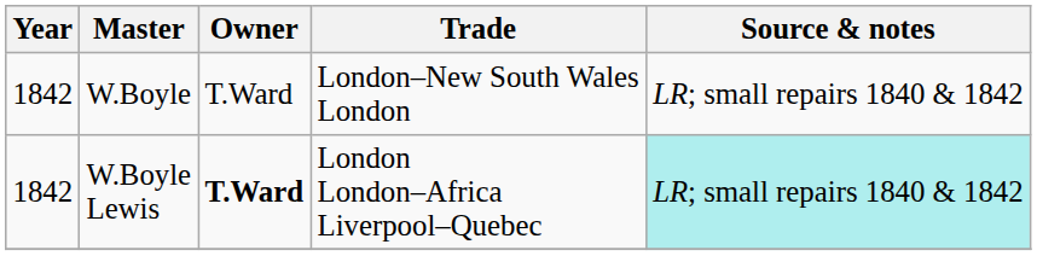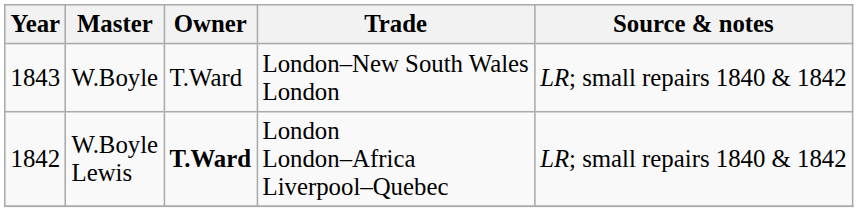W.Boyle | Year: 1842 -> 1843
W.Boyle Lewis | Source & notes: paleturquoise background -> no background
